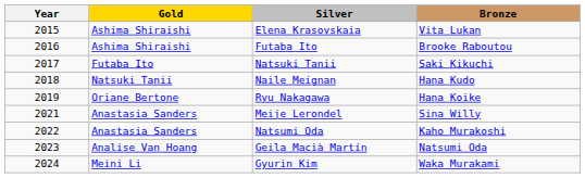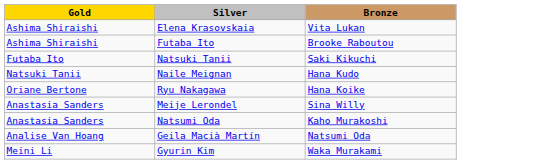- column: Year | 2015 | 2016 | 2017 | 2018 | 2019 | 2021 | 2022 | 2023 | 2024
